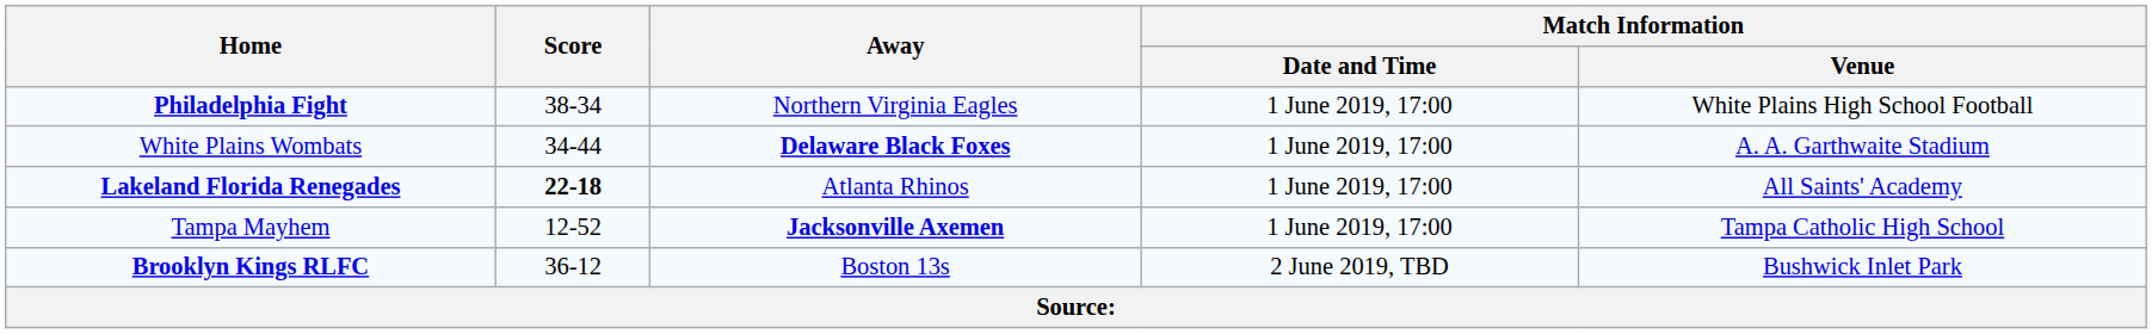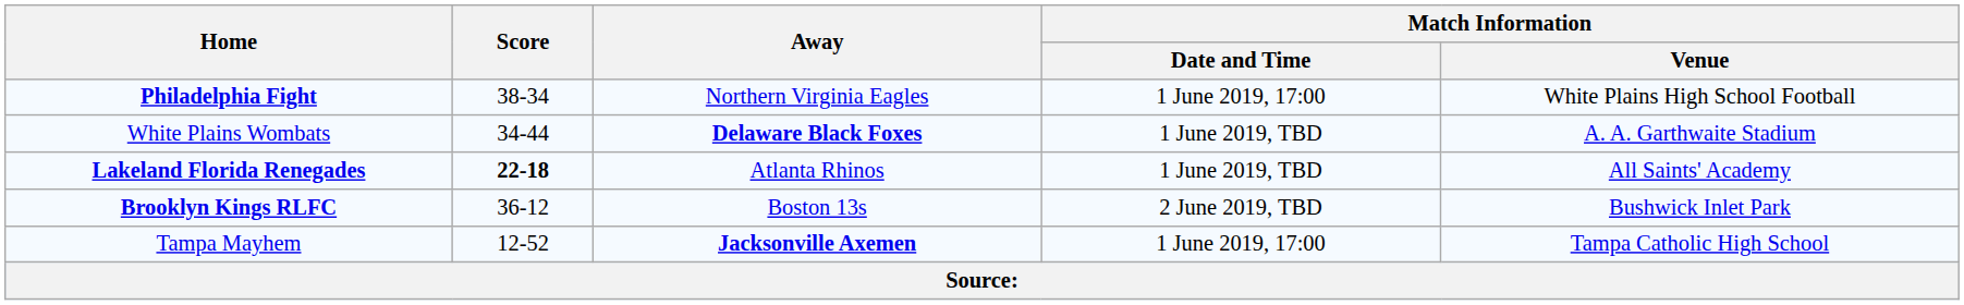White Plains Wombats | Match Information / Date and Time: 1 June 2019, 17:00 -> 1 June 2019, TBD
Lakeland Florida Renegades | Match Information / Date and Time: 1 June 2019, 17:00 -> 1 June 2019, TBD
rows swapped: Tampa Mayhem <-> Brooklyn Kings RLFC
